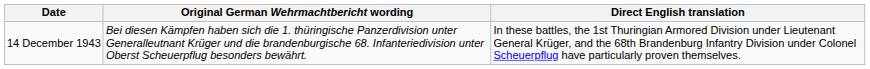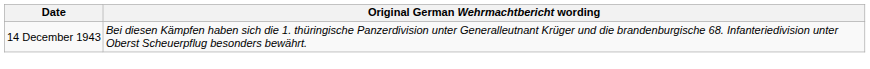- column: Direct English translation | In these battles, the 1st Thuringian Armored Division under Lieutenant General Krüger, and the 68th Brandenburg Infantry Division under Colonel Scheuerpflug have particularly proven themselves.
